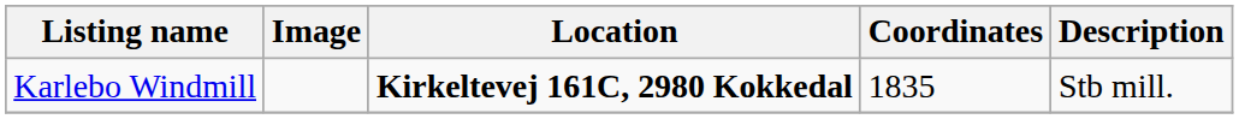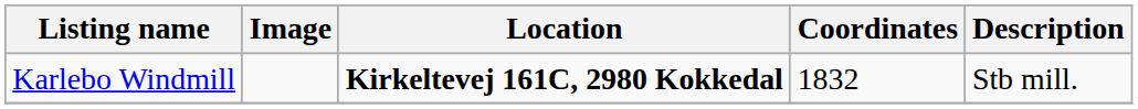Karlebo Windmill | Coordinates: 1835 -> 1832
